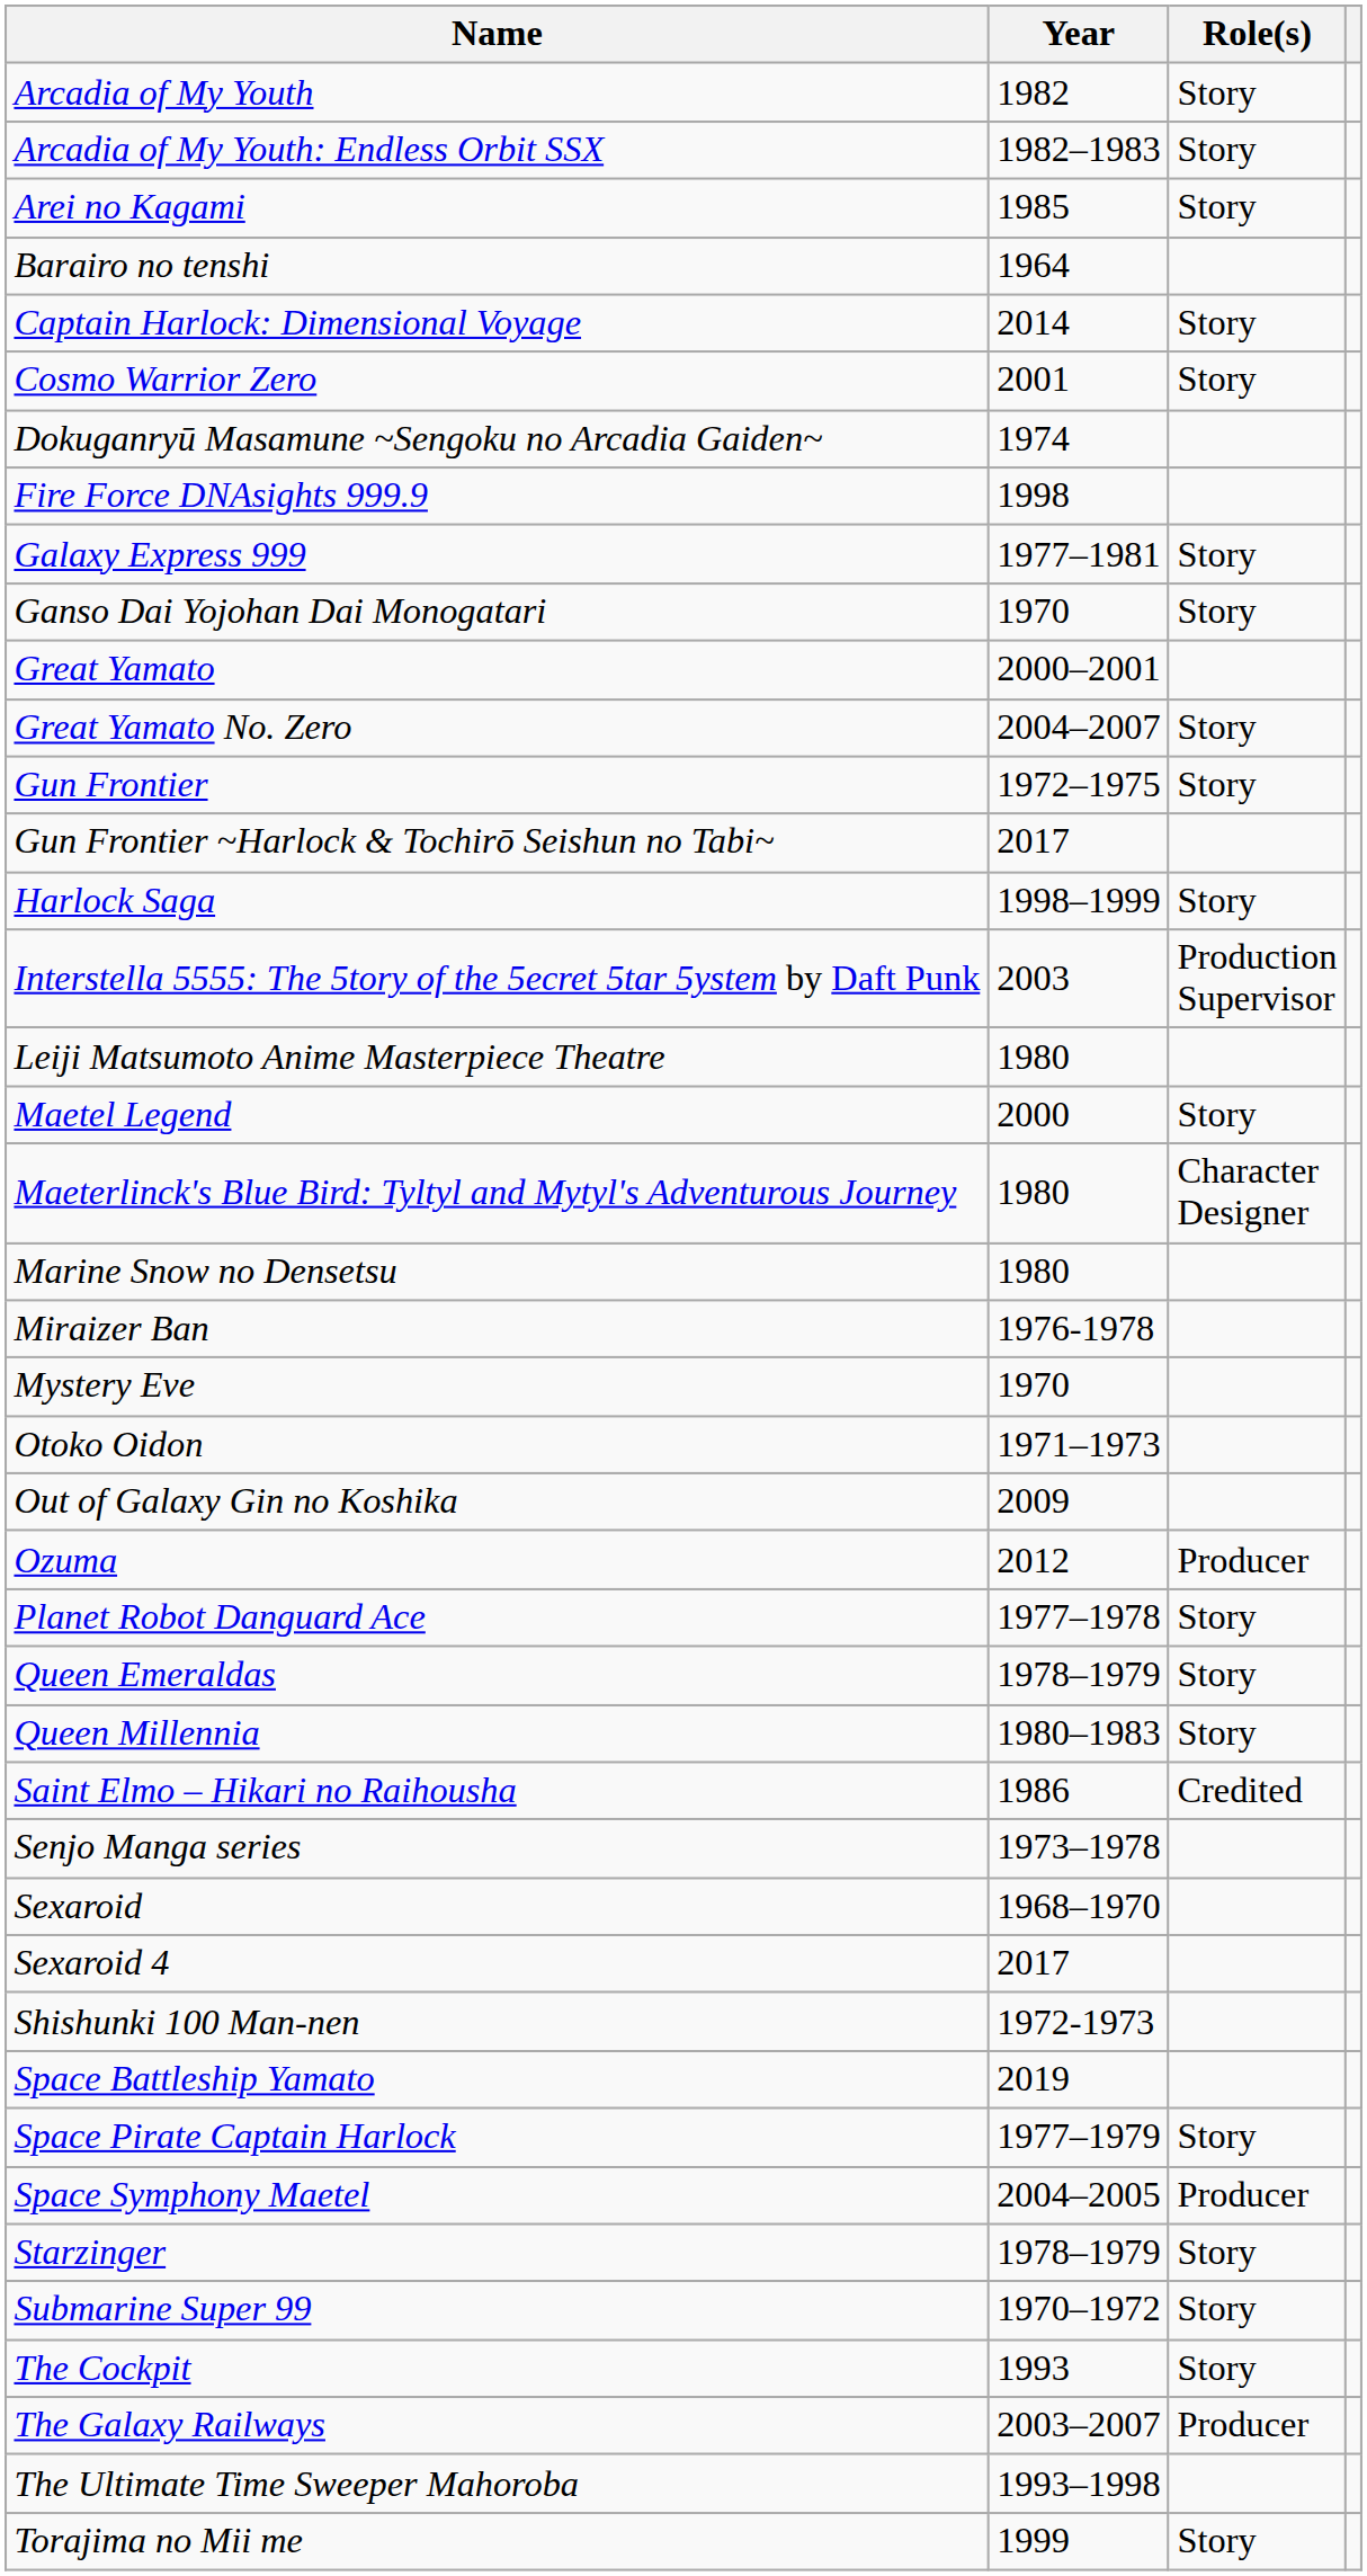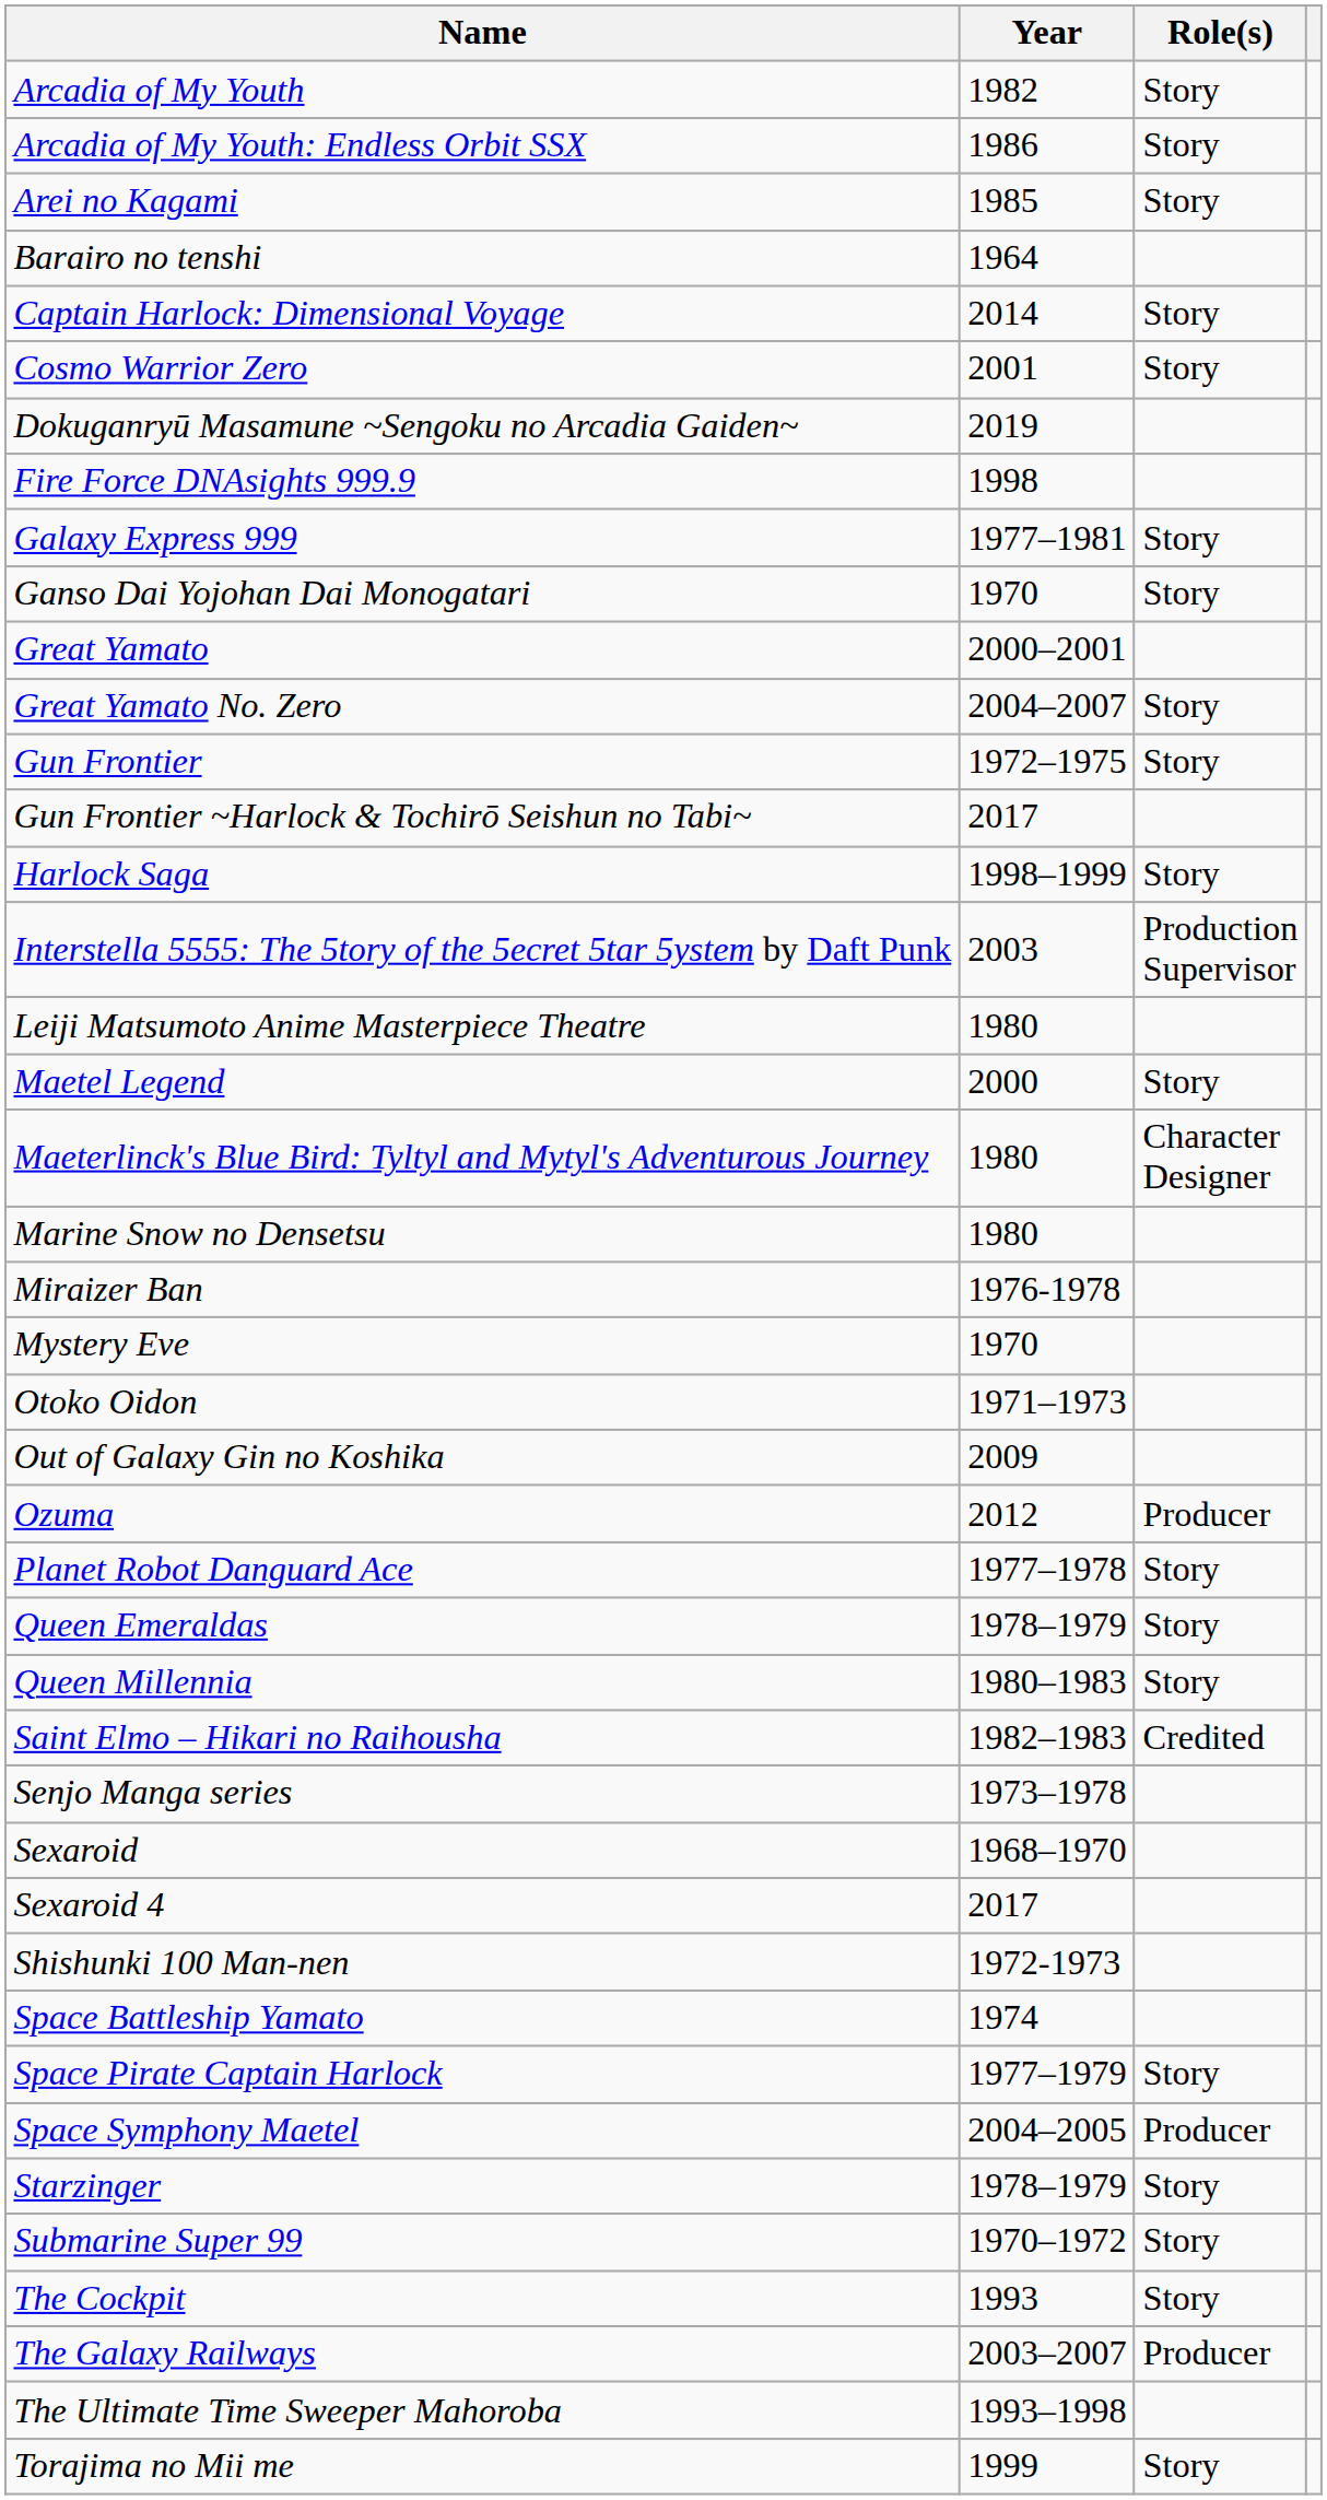Arcadia of My Youth: Endless Orbit SSX | Year: 1982–1983 -> 1986
Dokuganryū Masamune ~Sengoku no Arcadia Gaiden~ | Year: 1974 -> 2019
Saint Elmo – Hikari no Raihousha | Year: 1986 -> 1982–1983
Space Battleship Yamato | Year: 2019 -> 1974
